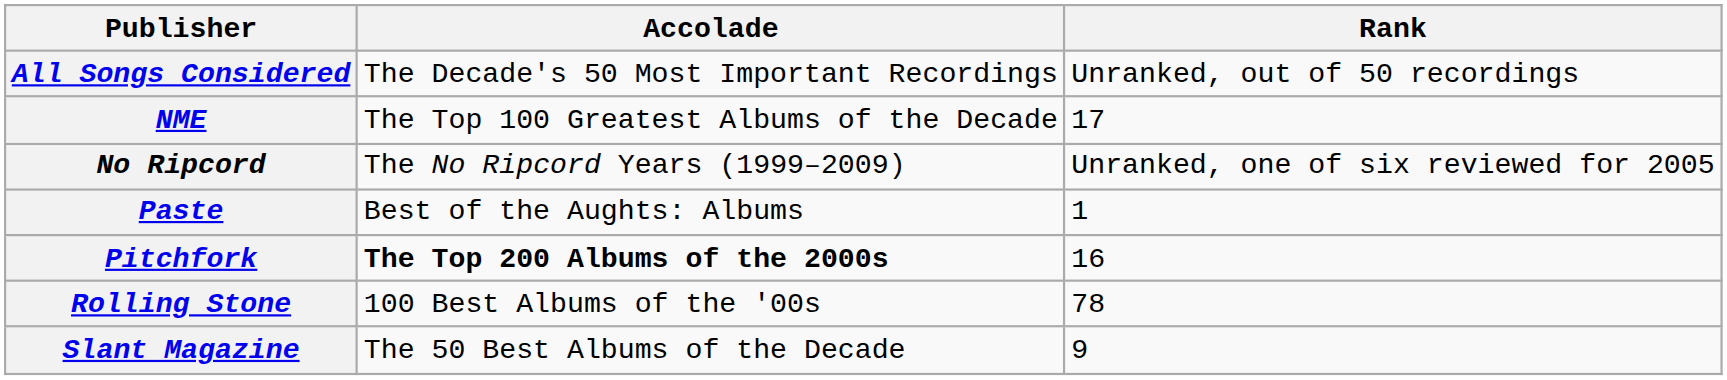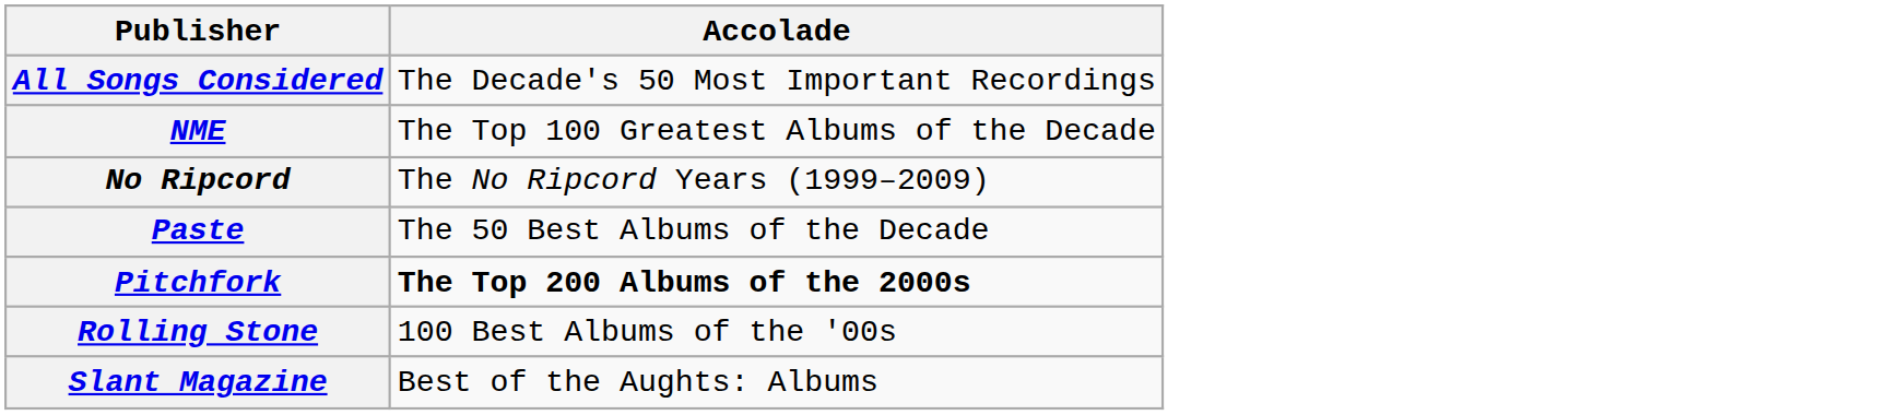- column: Rank | Unranked, out of 50 recordings | 17 | Unranked, one of six reviewed for 2005 | 1 | 16 | 78 | 9
Paste | Accolade: Best of the Aughts: Albums -> The 50 Best Albums of the Decade
Slant Magazine | Accolade: The 50 Best Albums of the Decade -> Best of the Aughts: Albums
